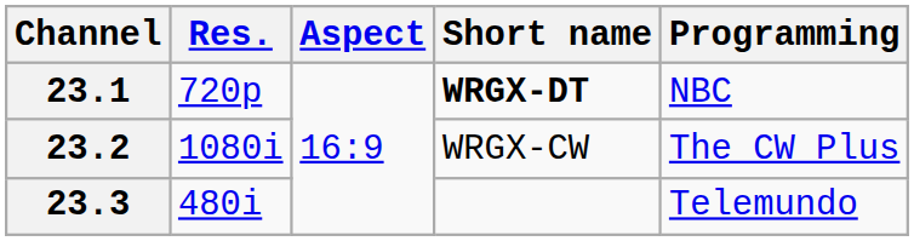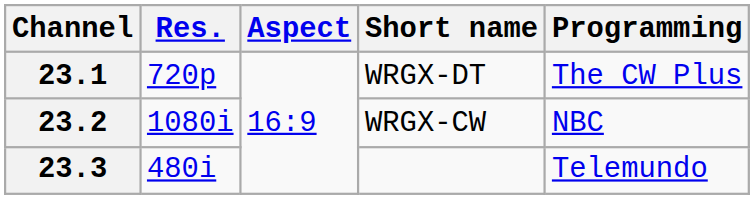23.1 | Short name: bold -> normal
23.1 | Programming: NBC -> The CW Plus
23.2 | Programming: The CW Plus -> NBC
